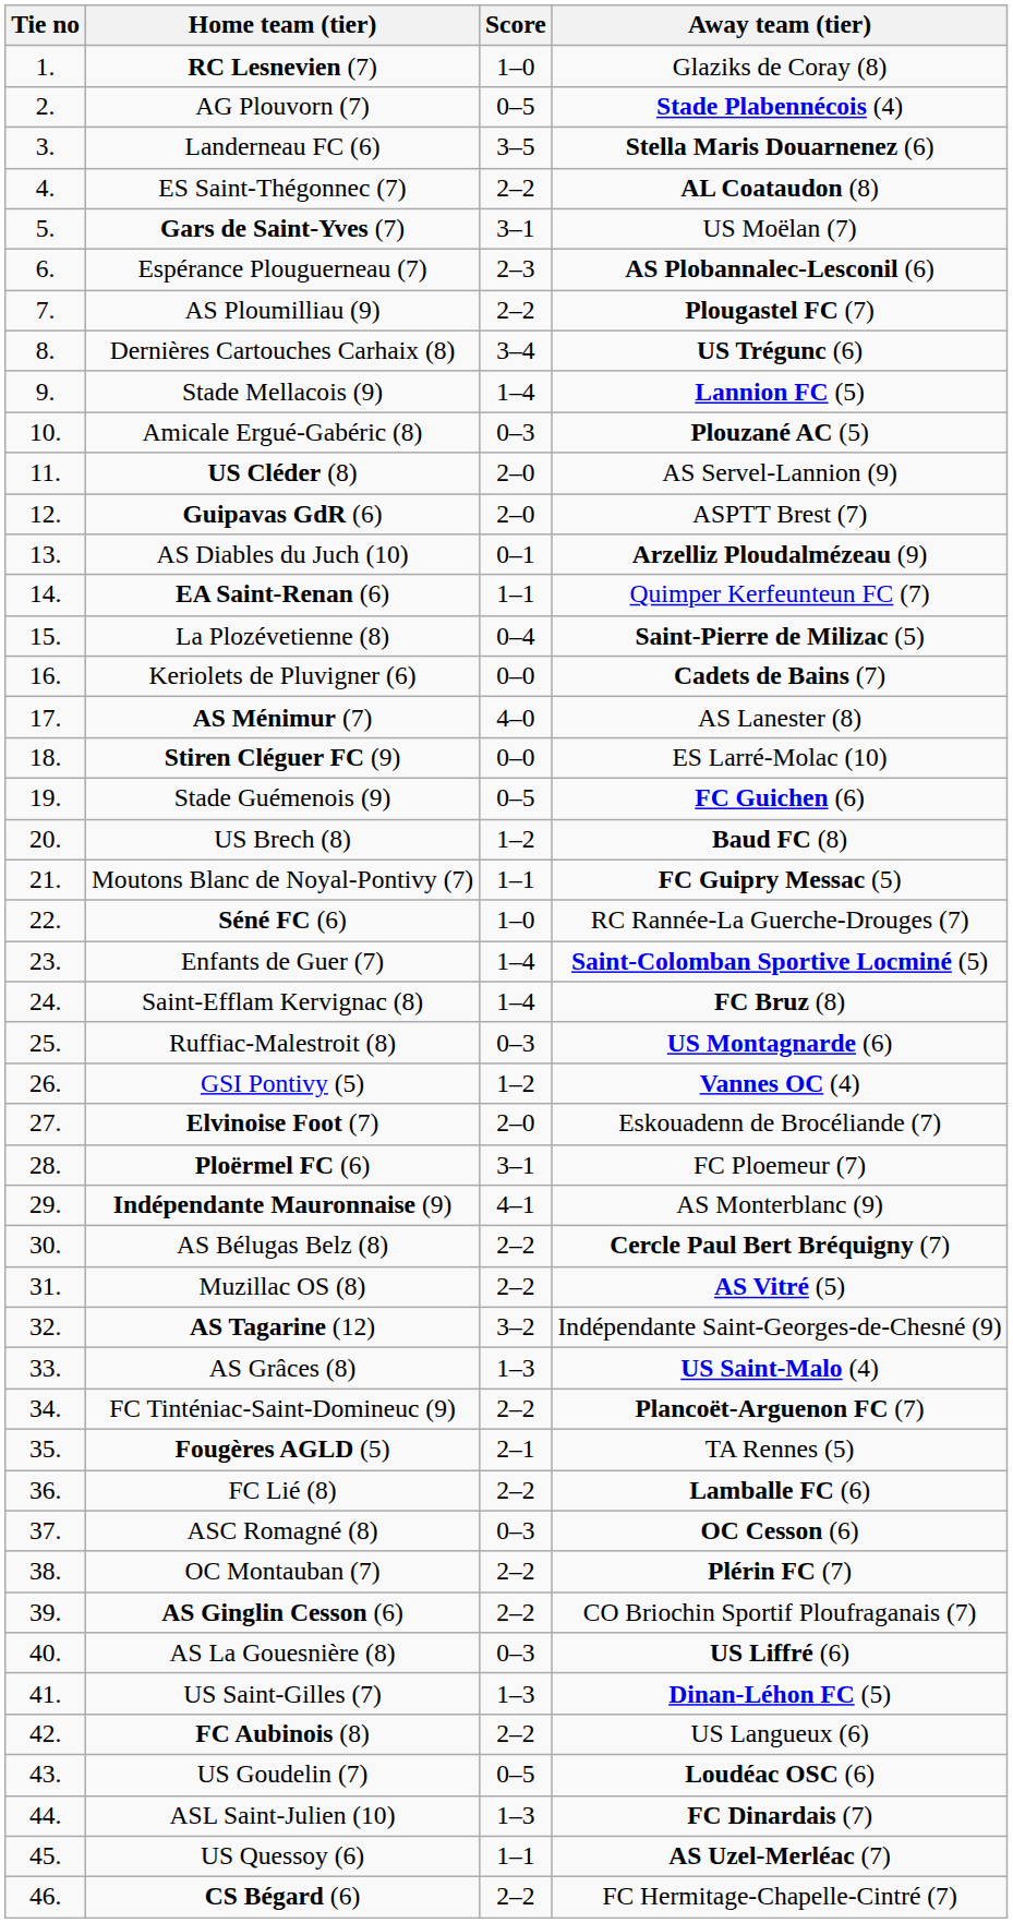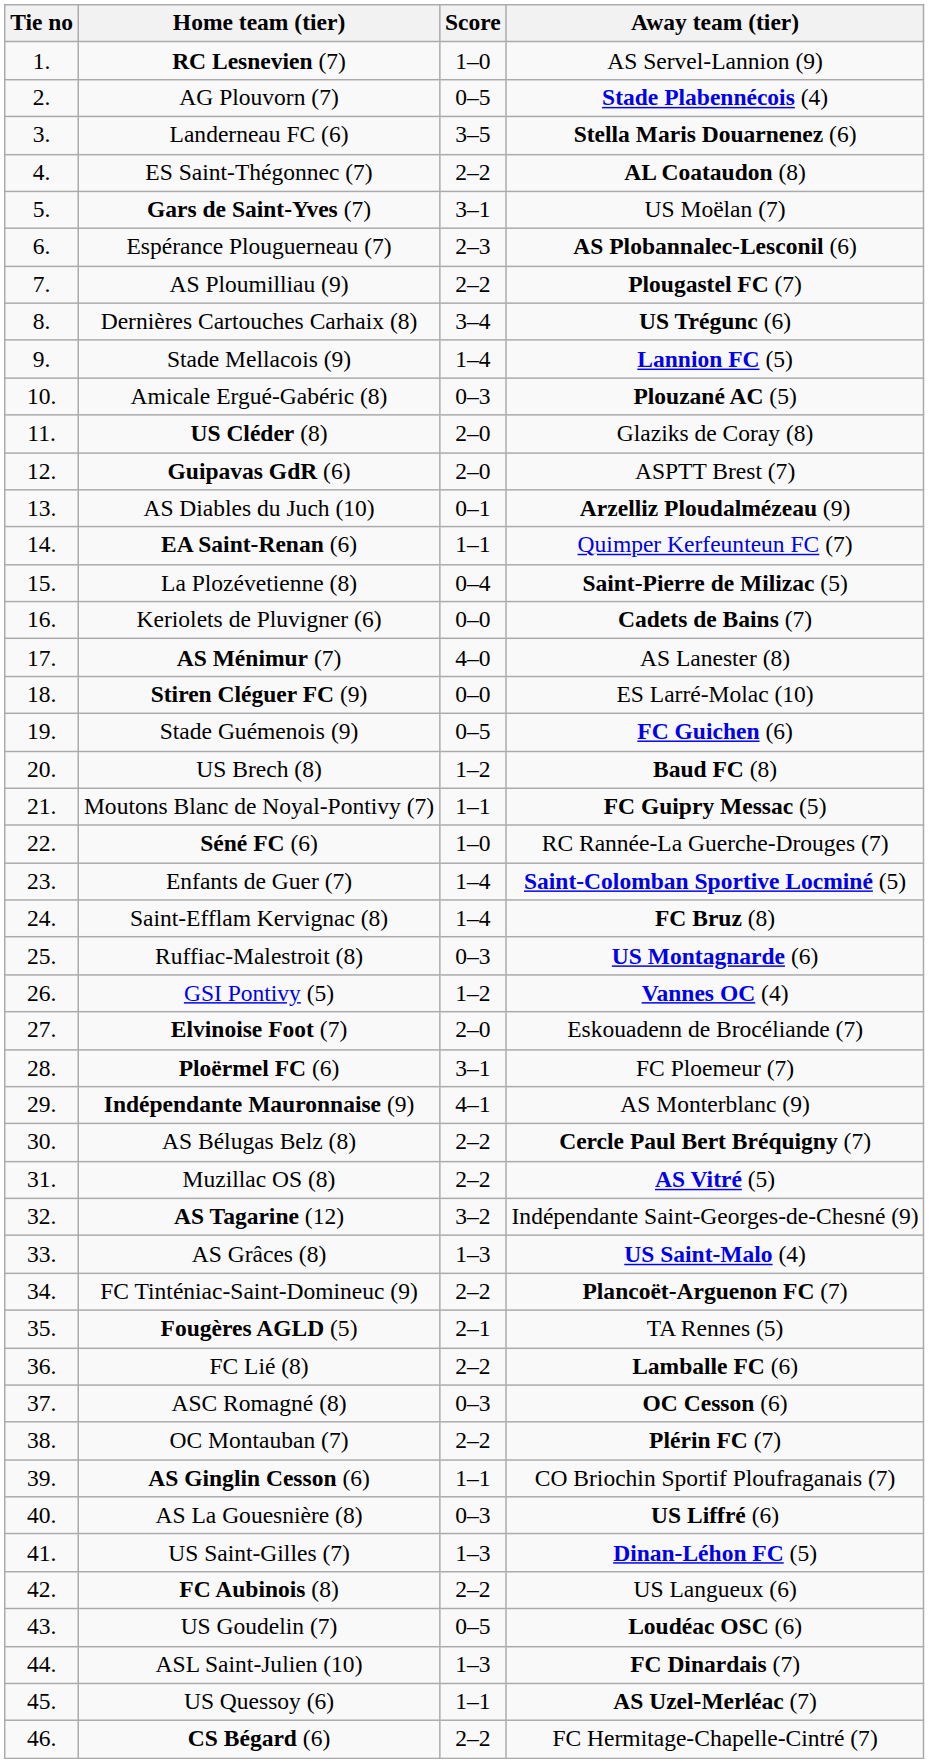RC Lesnevien (7) | Away team (tier): Glaziks de Coray (8) -> AS Servel-Lannion (9)
US Cléder (8) | Away team (tier): AS Servel-Lannion (9) -> Glaziks de Coray (8)
AS Ginglin Cesson (6) | Score: 2–2 -> 1–1
